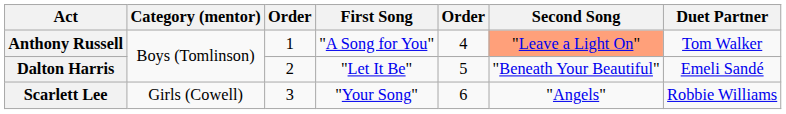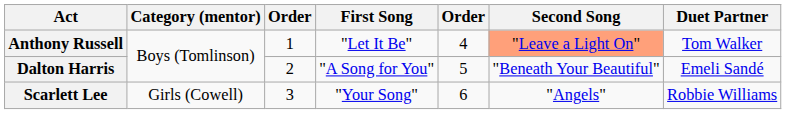Anthony Russell | First Song: "A Song for You" -> "Let It Be"
Dalton Harris | First Song: "Let It Be" -> "A Song for You"
